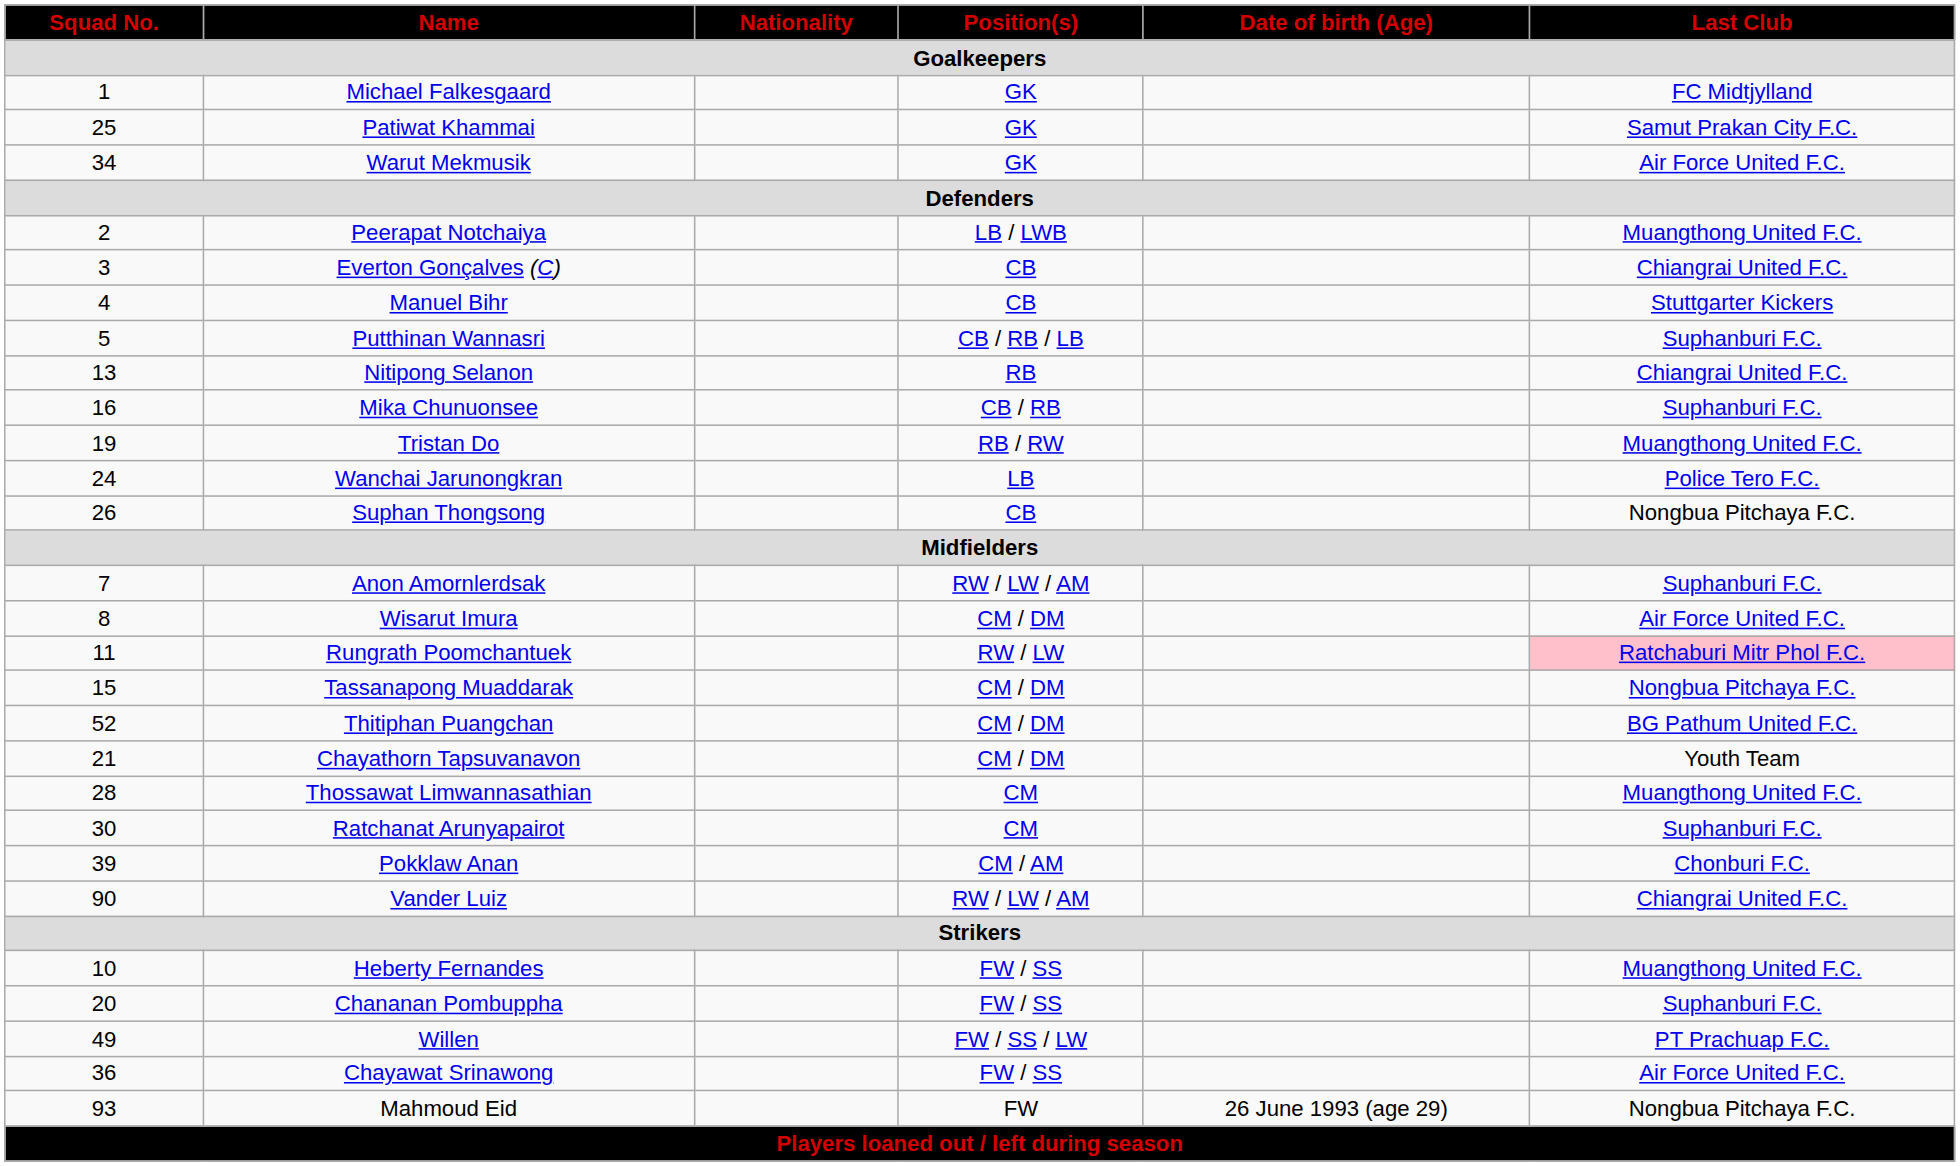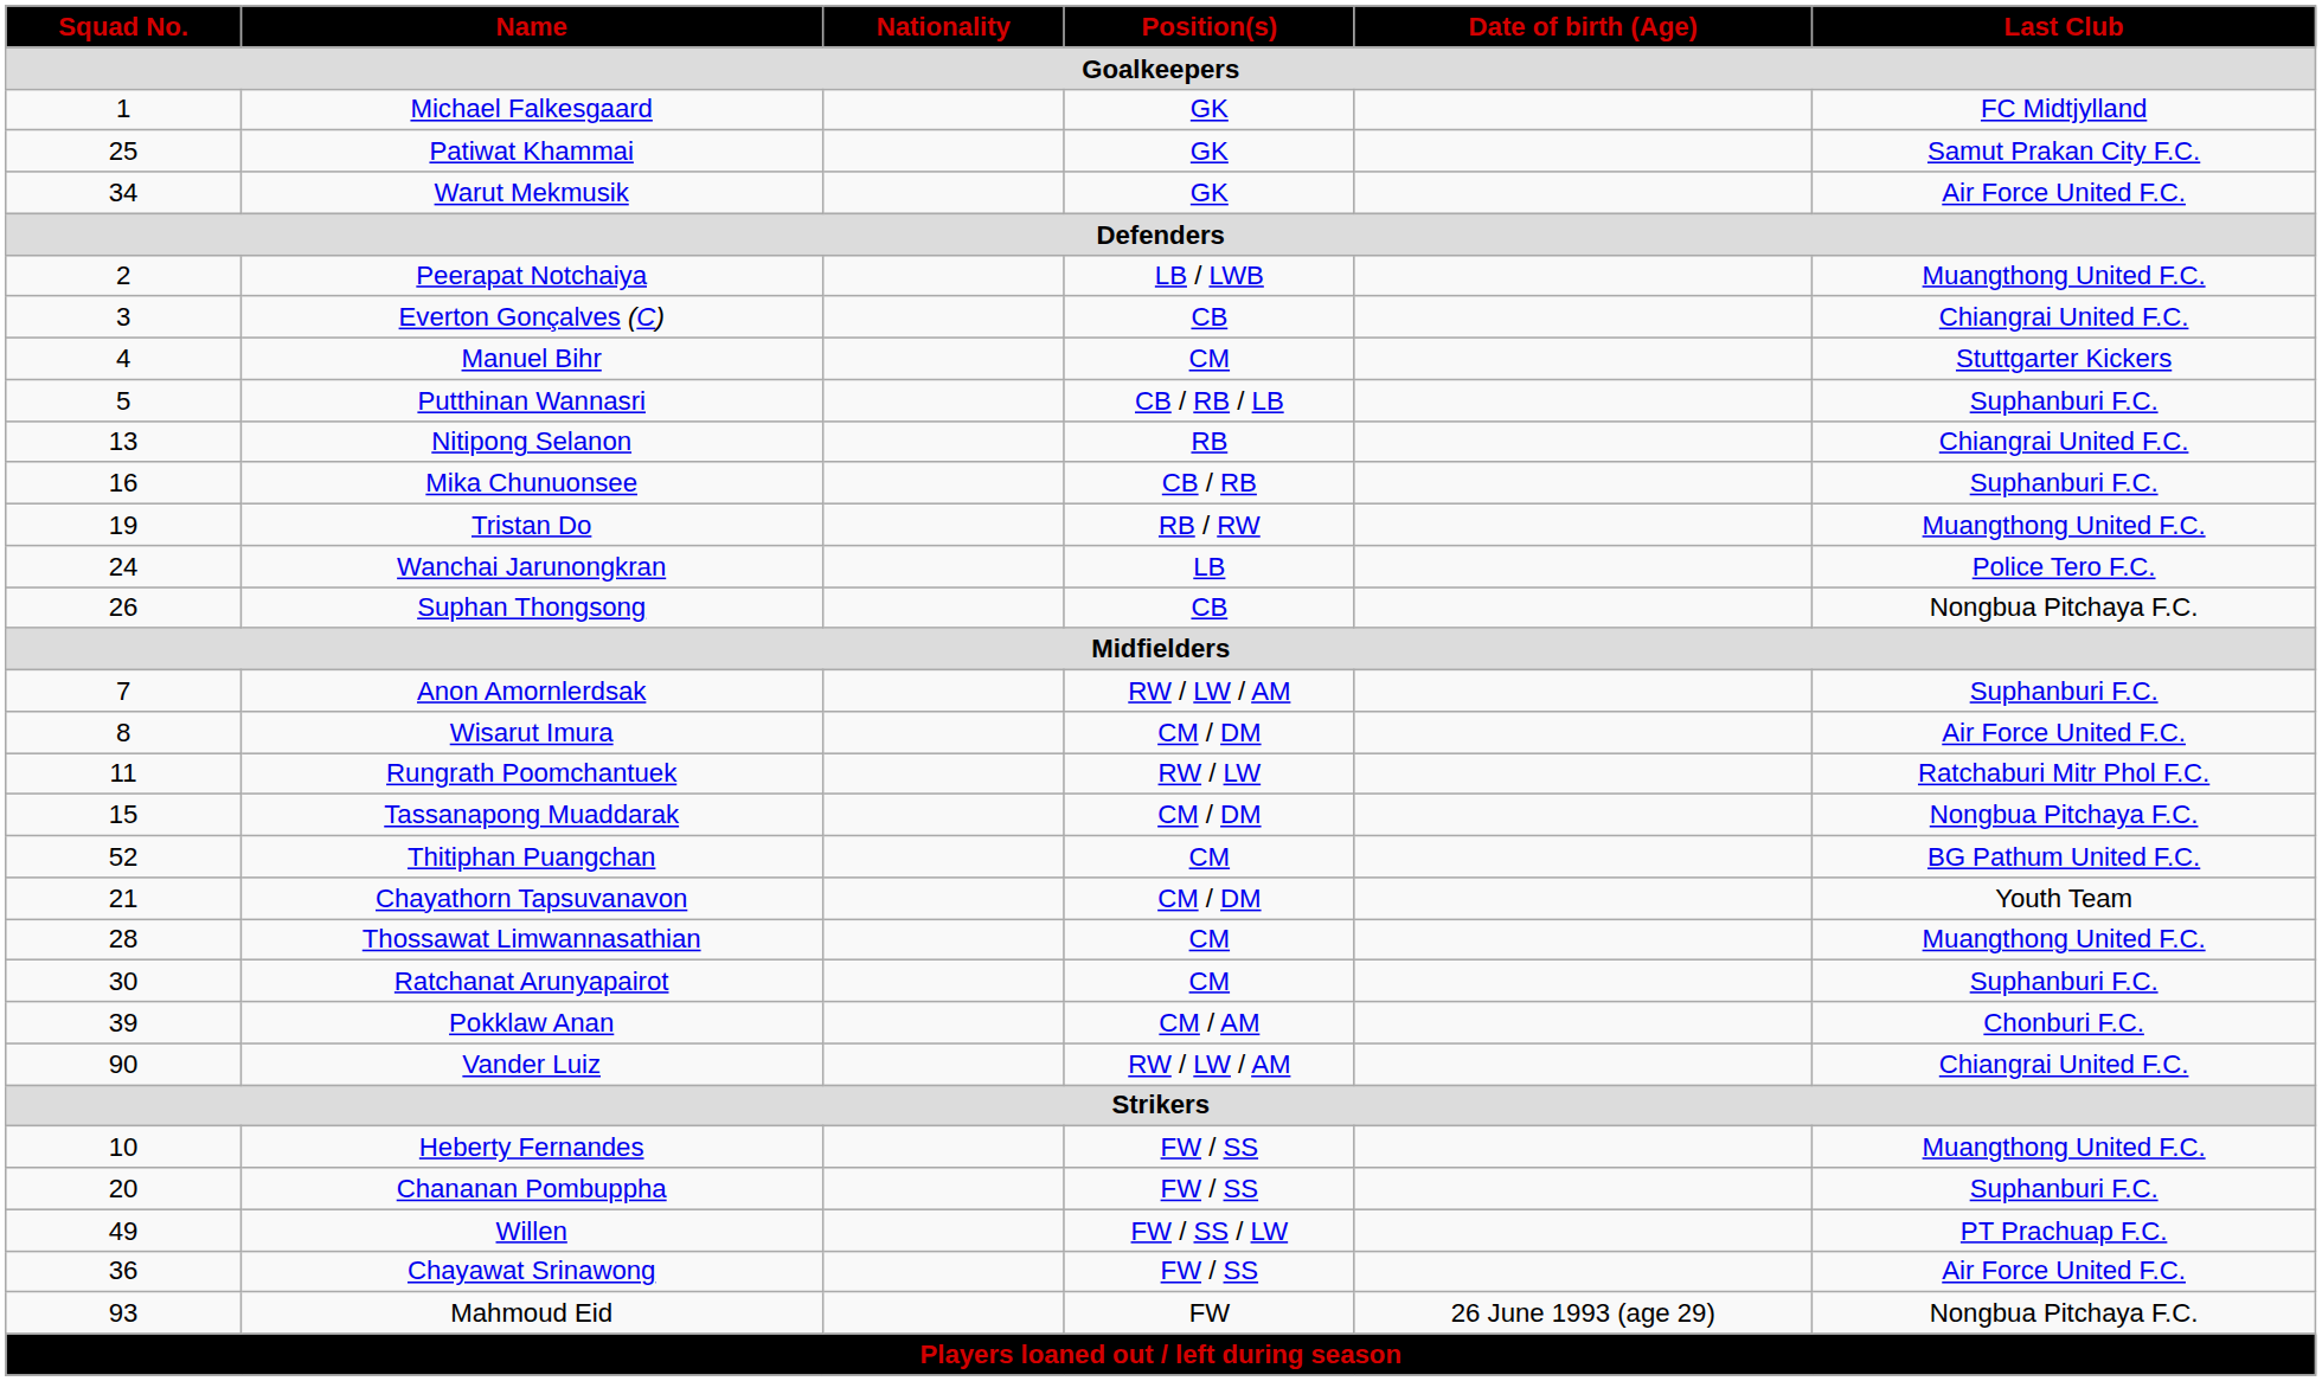Manuel Bihr | Position(s) / Goalkeepers: CB -> CM
Rungrath Poomchantuek | Last Club / Goalkeepers: pink background -> no background
Thitiphan Puangchan | Position(s) / Goalkeepers: CM / DM -> CM
